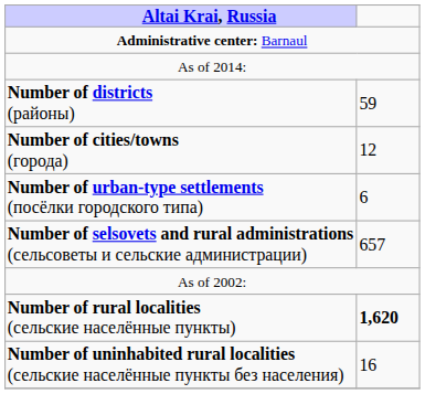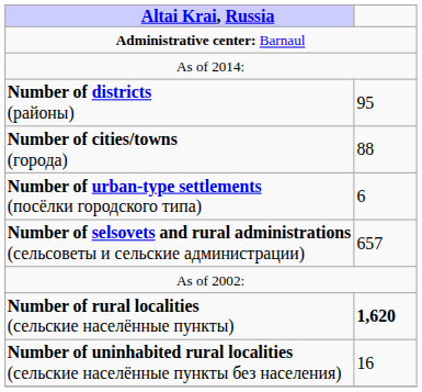Number of districts (районы) | column 2: 59 -> 95
Number of cities/towns (города) | column 2: 12 -> 88
